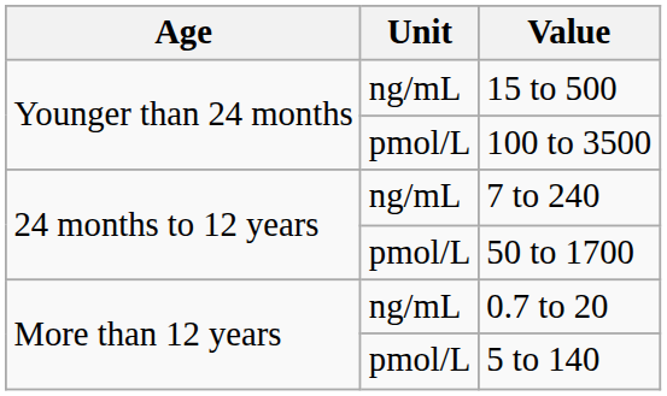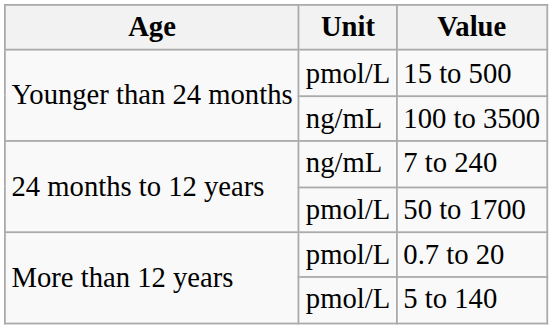15 to 500 | Unit: ng/mL -> pmol/L
100 to 3500 | Unit: pmol/L -> ng/mL
0.7 to 20 | Unit: ng/mL -> pmol/L
